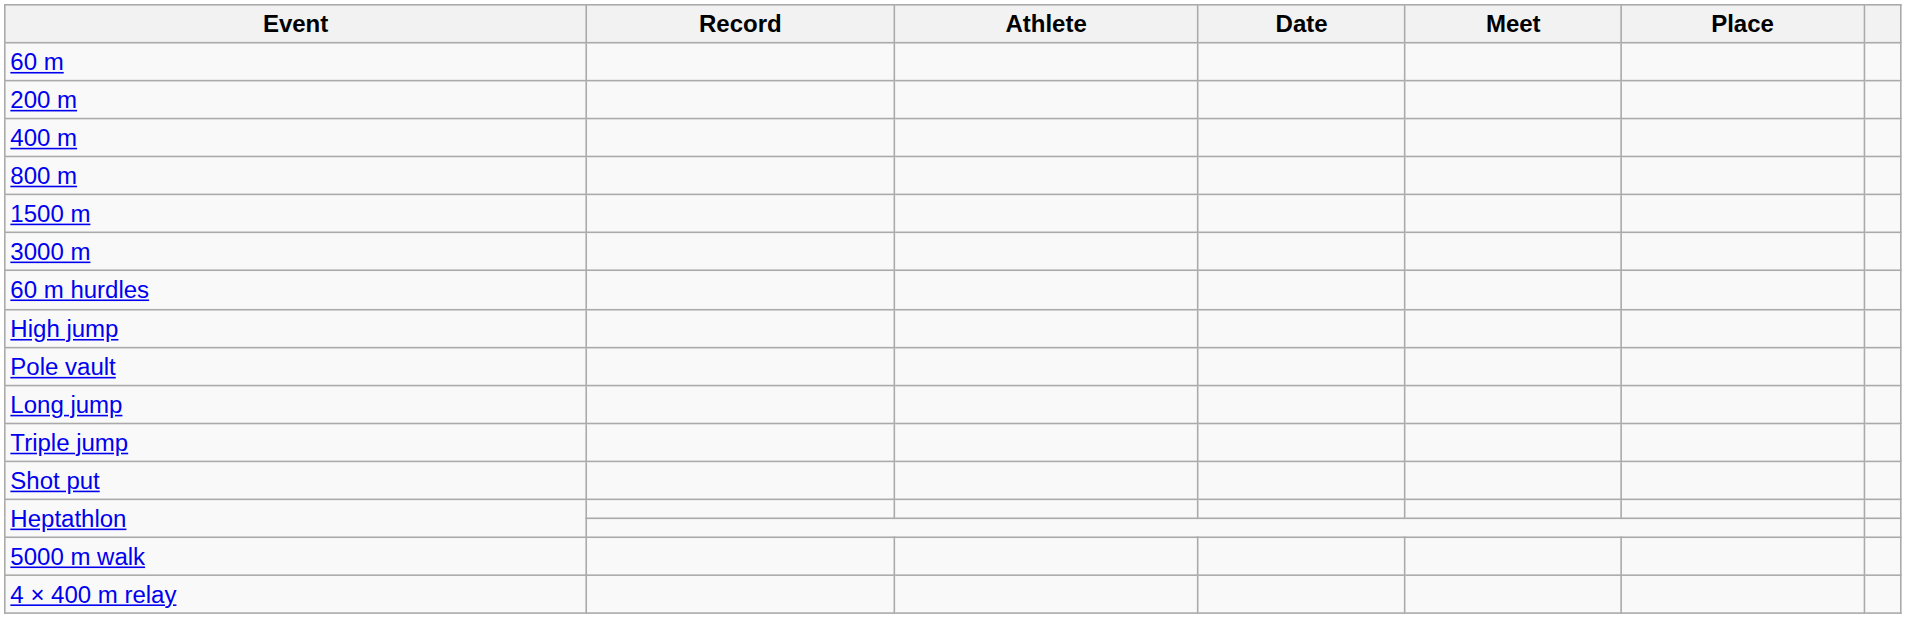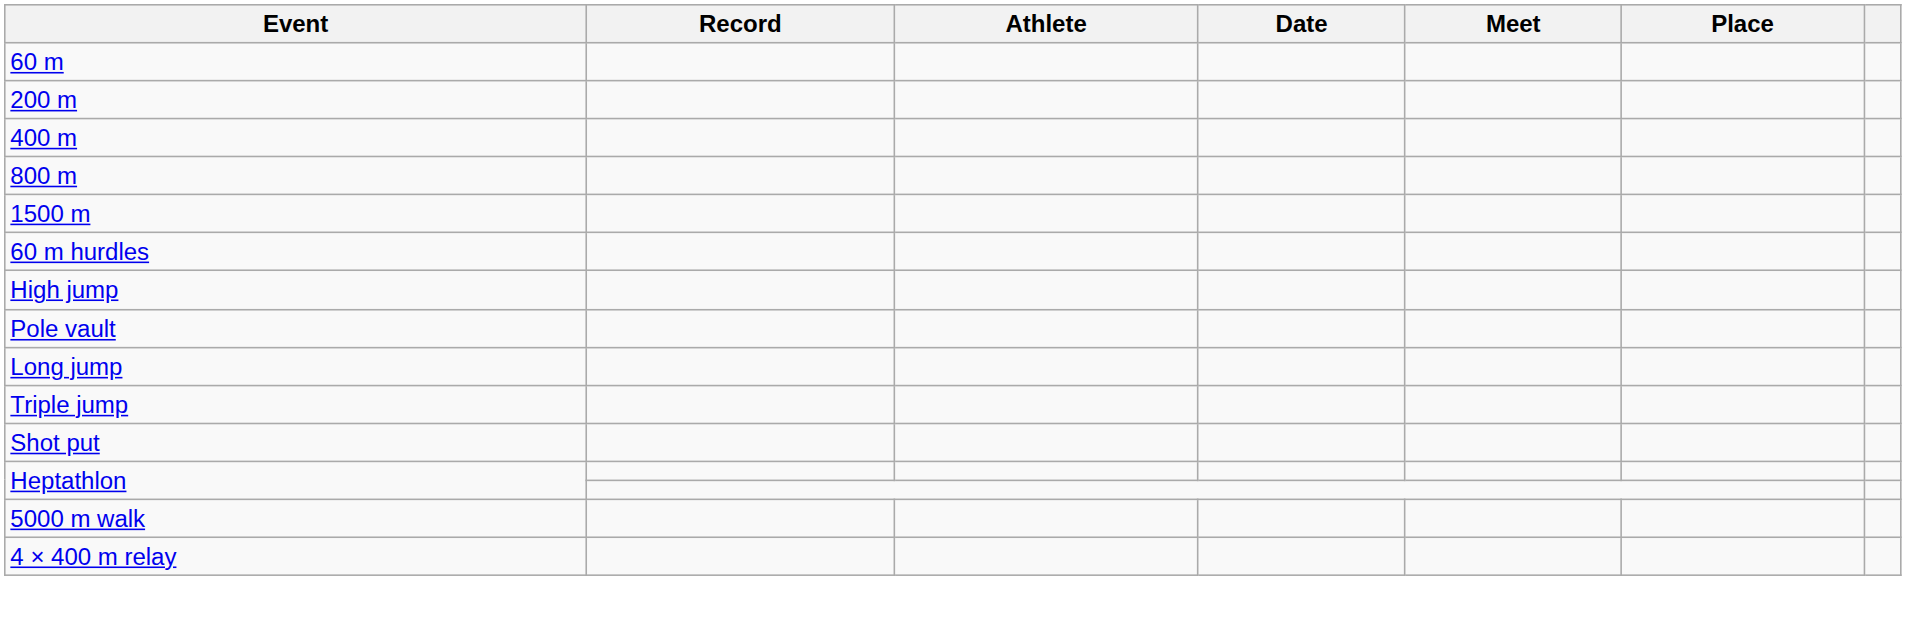- row: 3000 m
